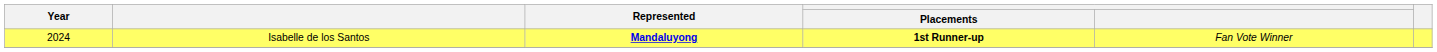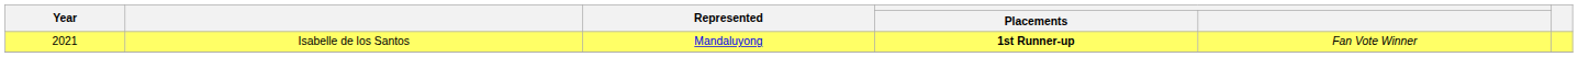Isabelle de los Santos | Year: 2024 -> 2021
Isabelle de los Santos | Represented: bold -> normal
